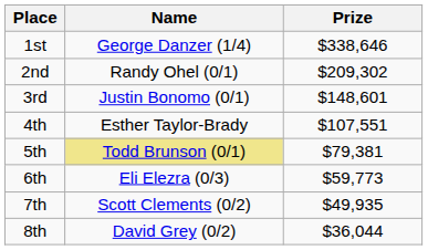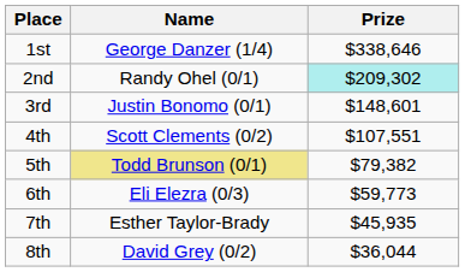2nd | Prize: no background -> paleturquoise background
4th | Name: Esther Taylor-Brady -> Scott Clements (0/2)
5th | Prize: $79,381 -> $79,382
7th | Name: Scott Clements (0/2) -> Esther Taylor-Brady
7th | Prize: $49,935 -> $45,935
